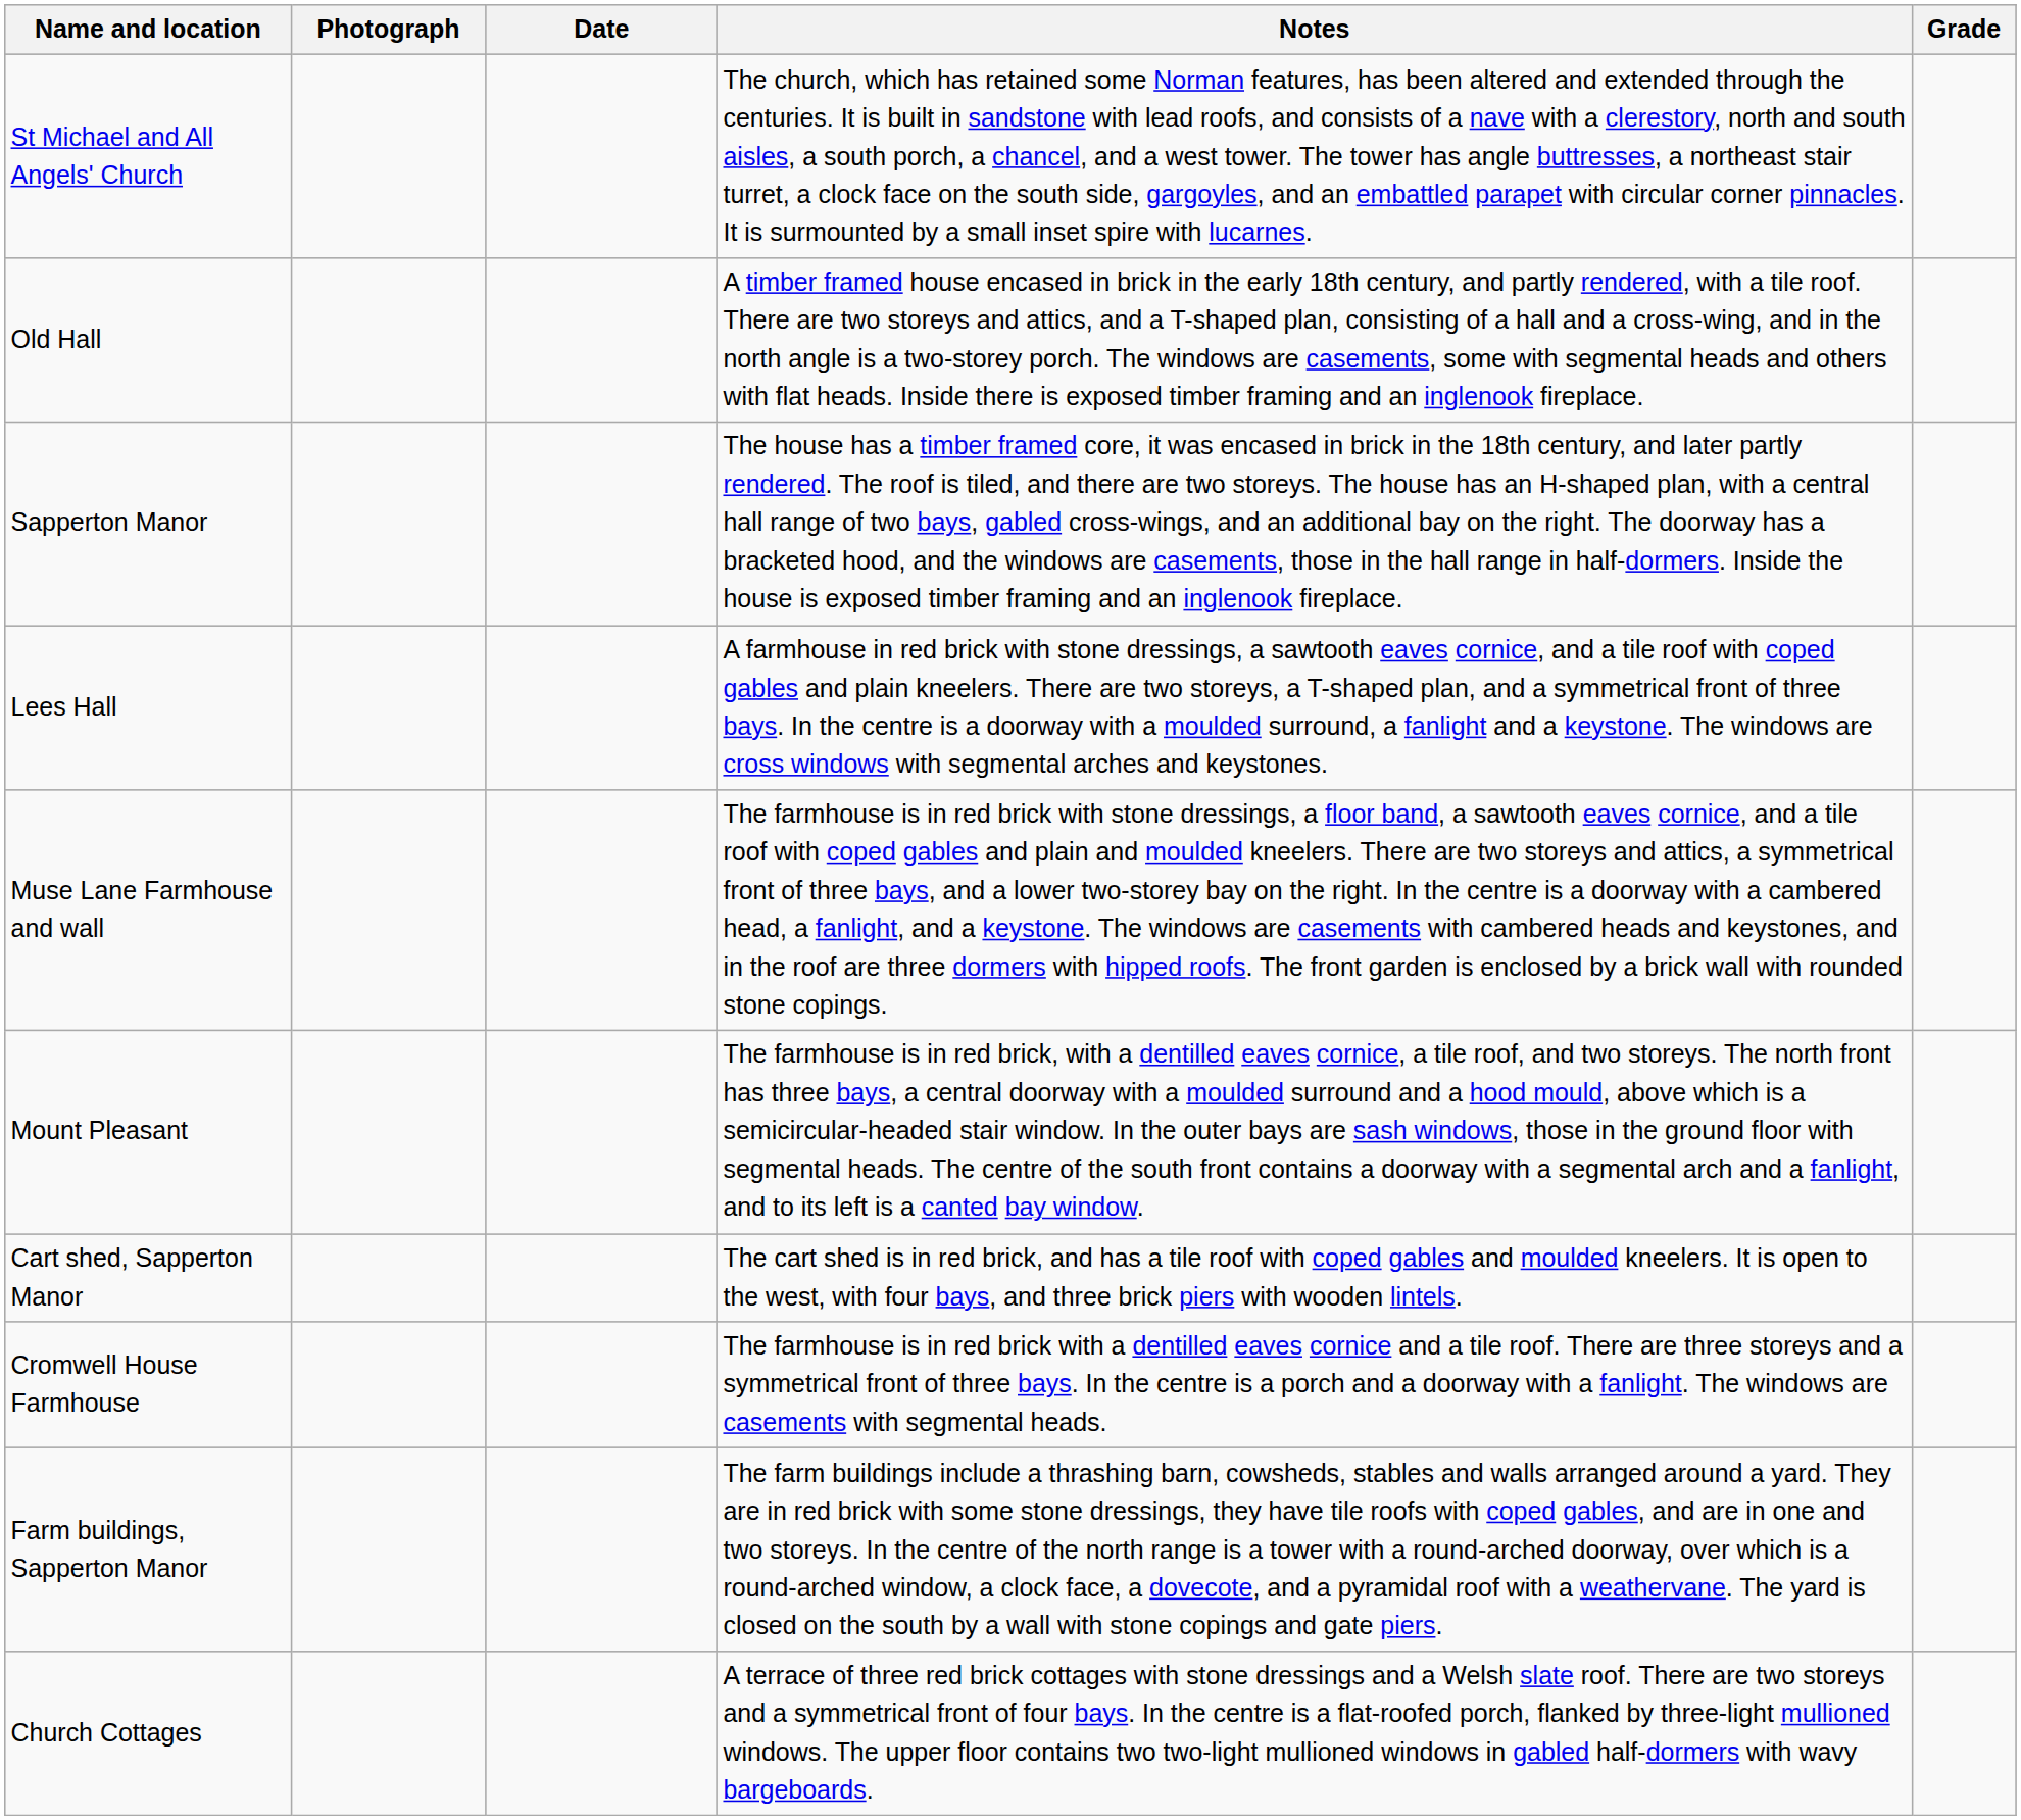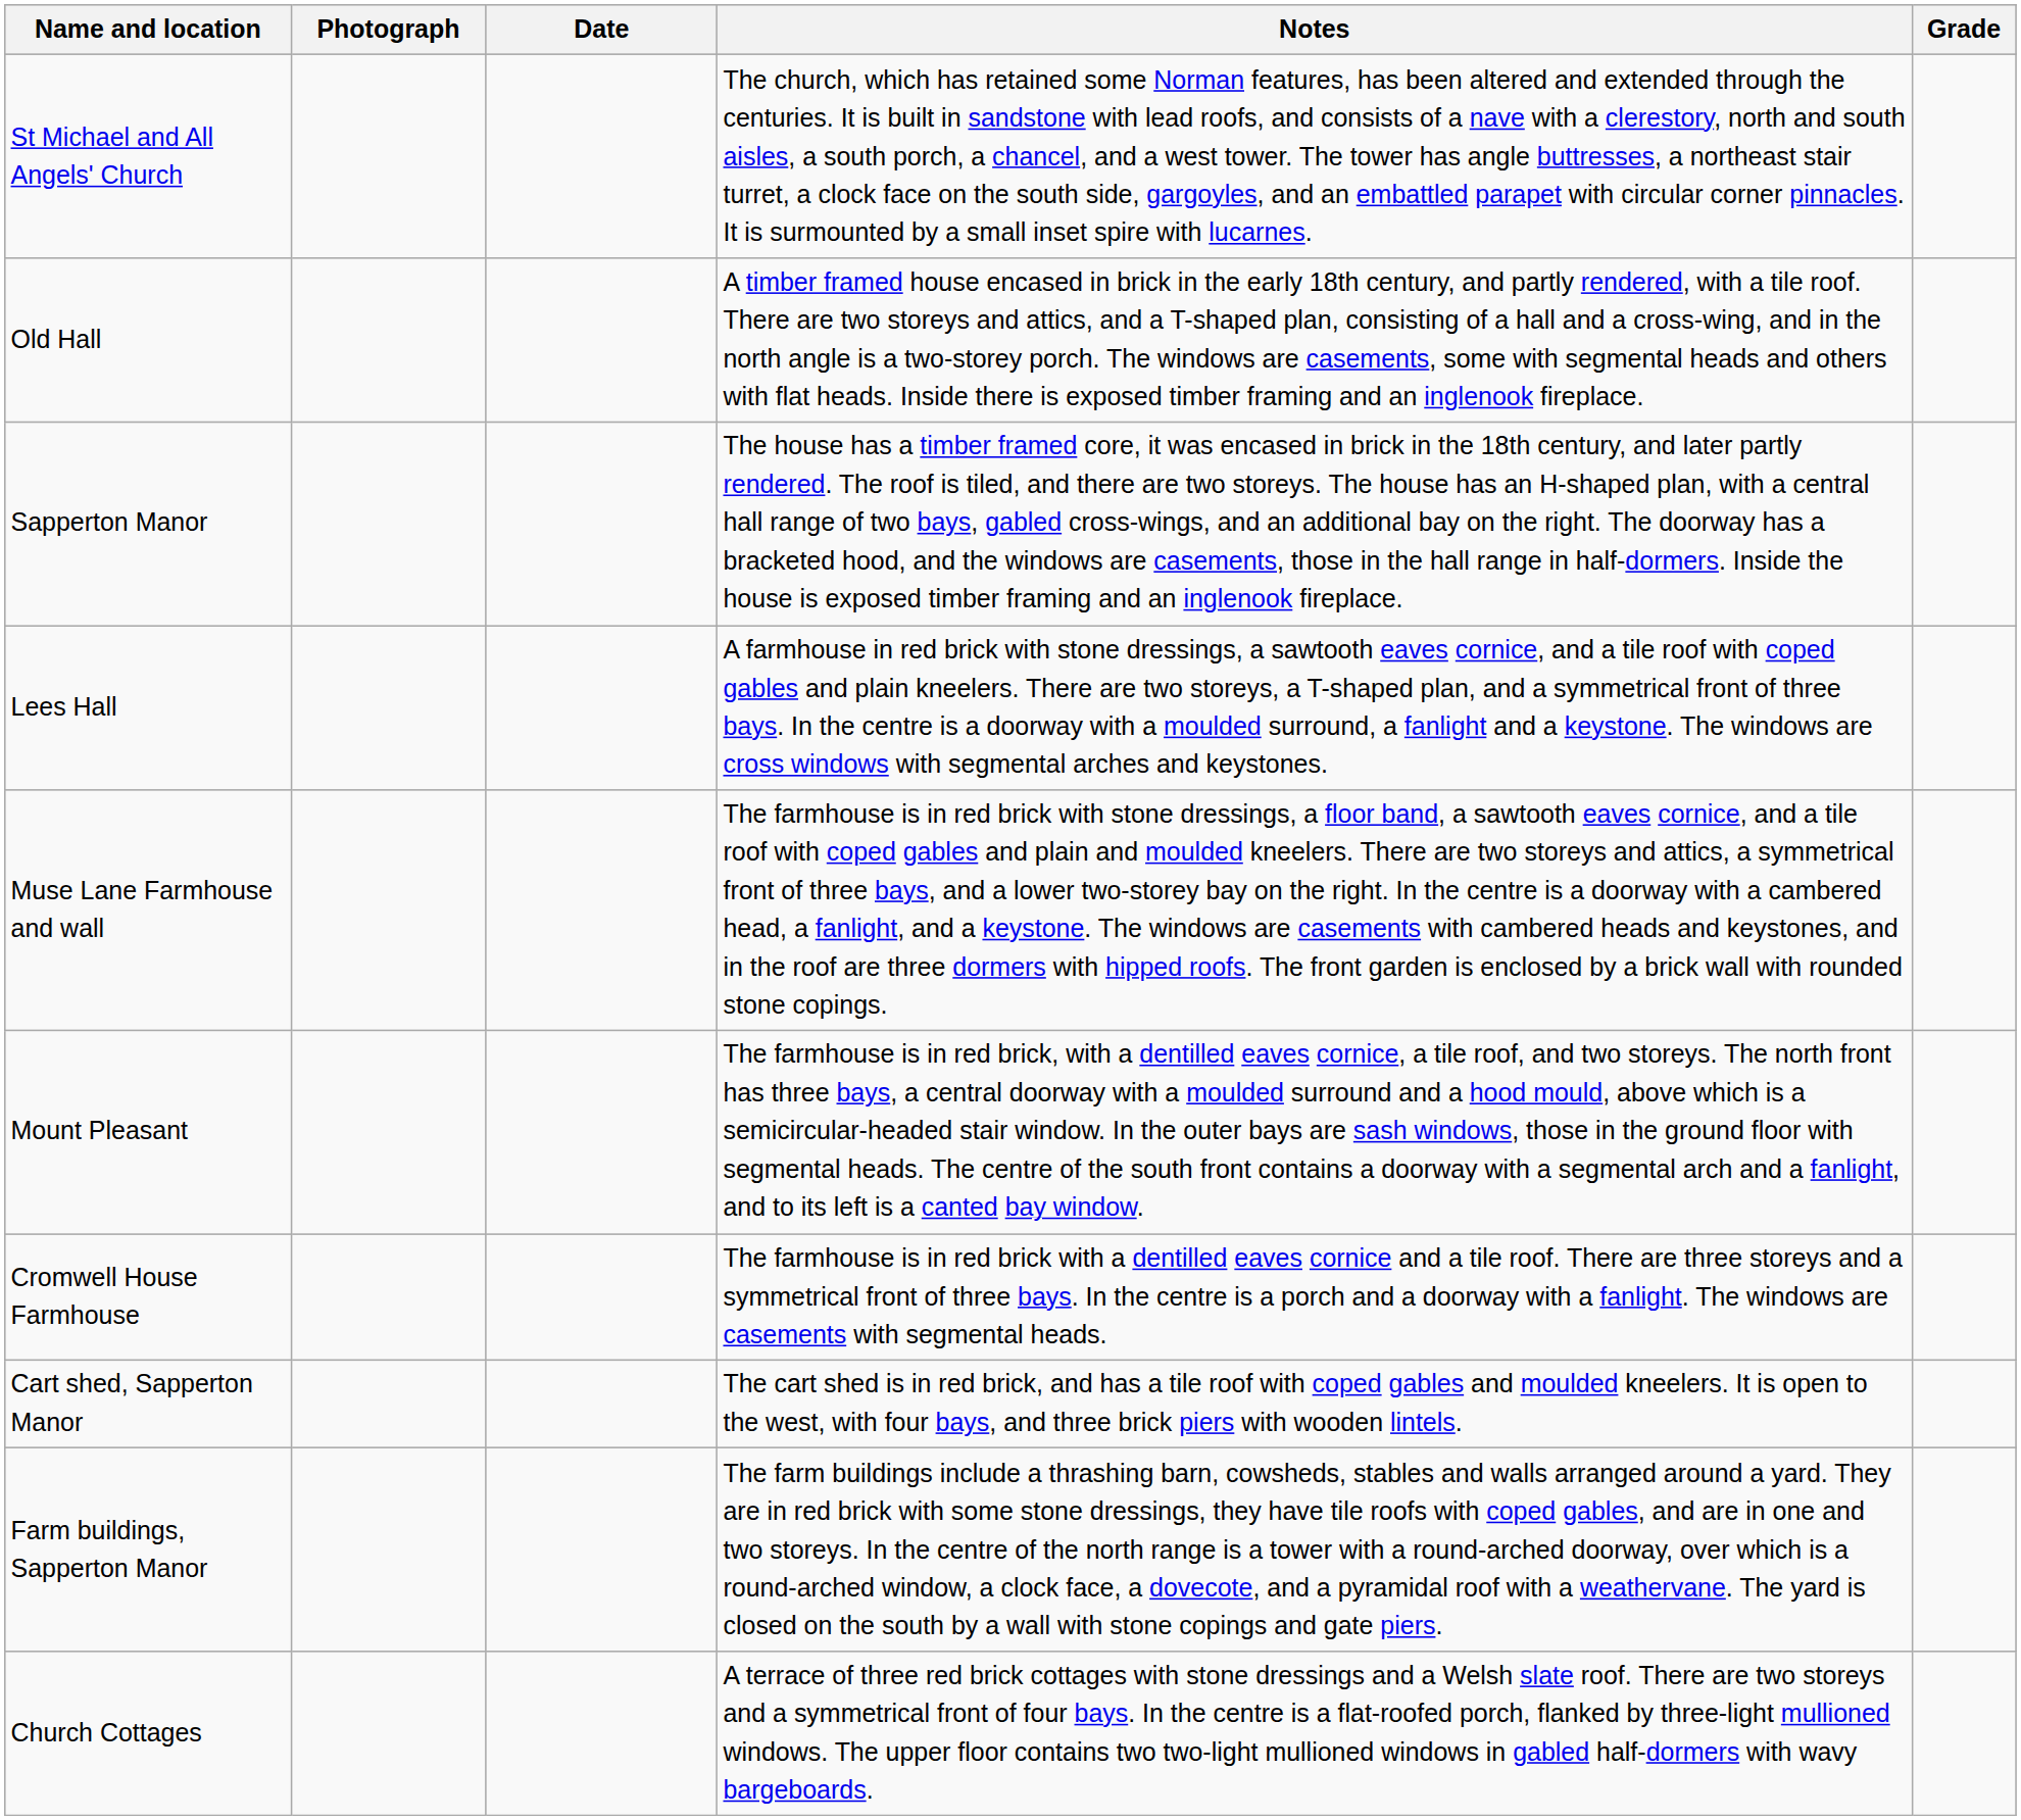rows swapped: Cromwell House Farmhouse <-> Cart shed, Sapperton Manor
